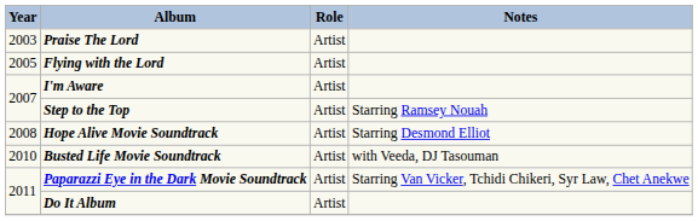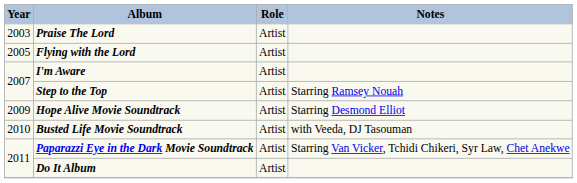Hope Alive Movie Soundtrack | Year: 2008 -> 2009
